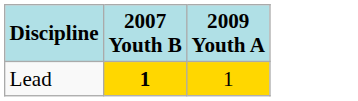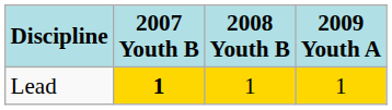+ column: 2008 Youth B | 1
